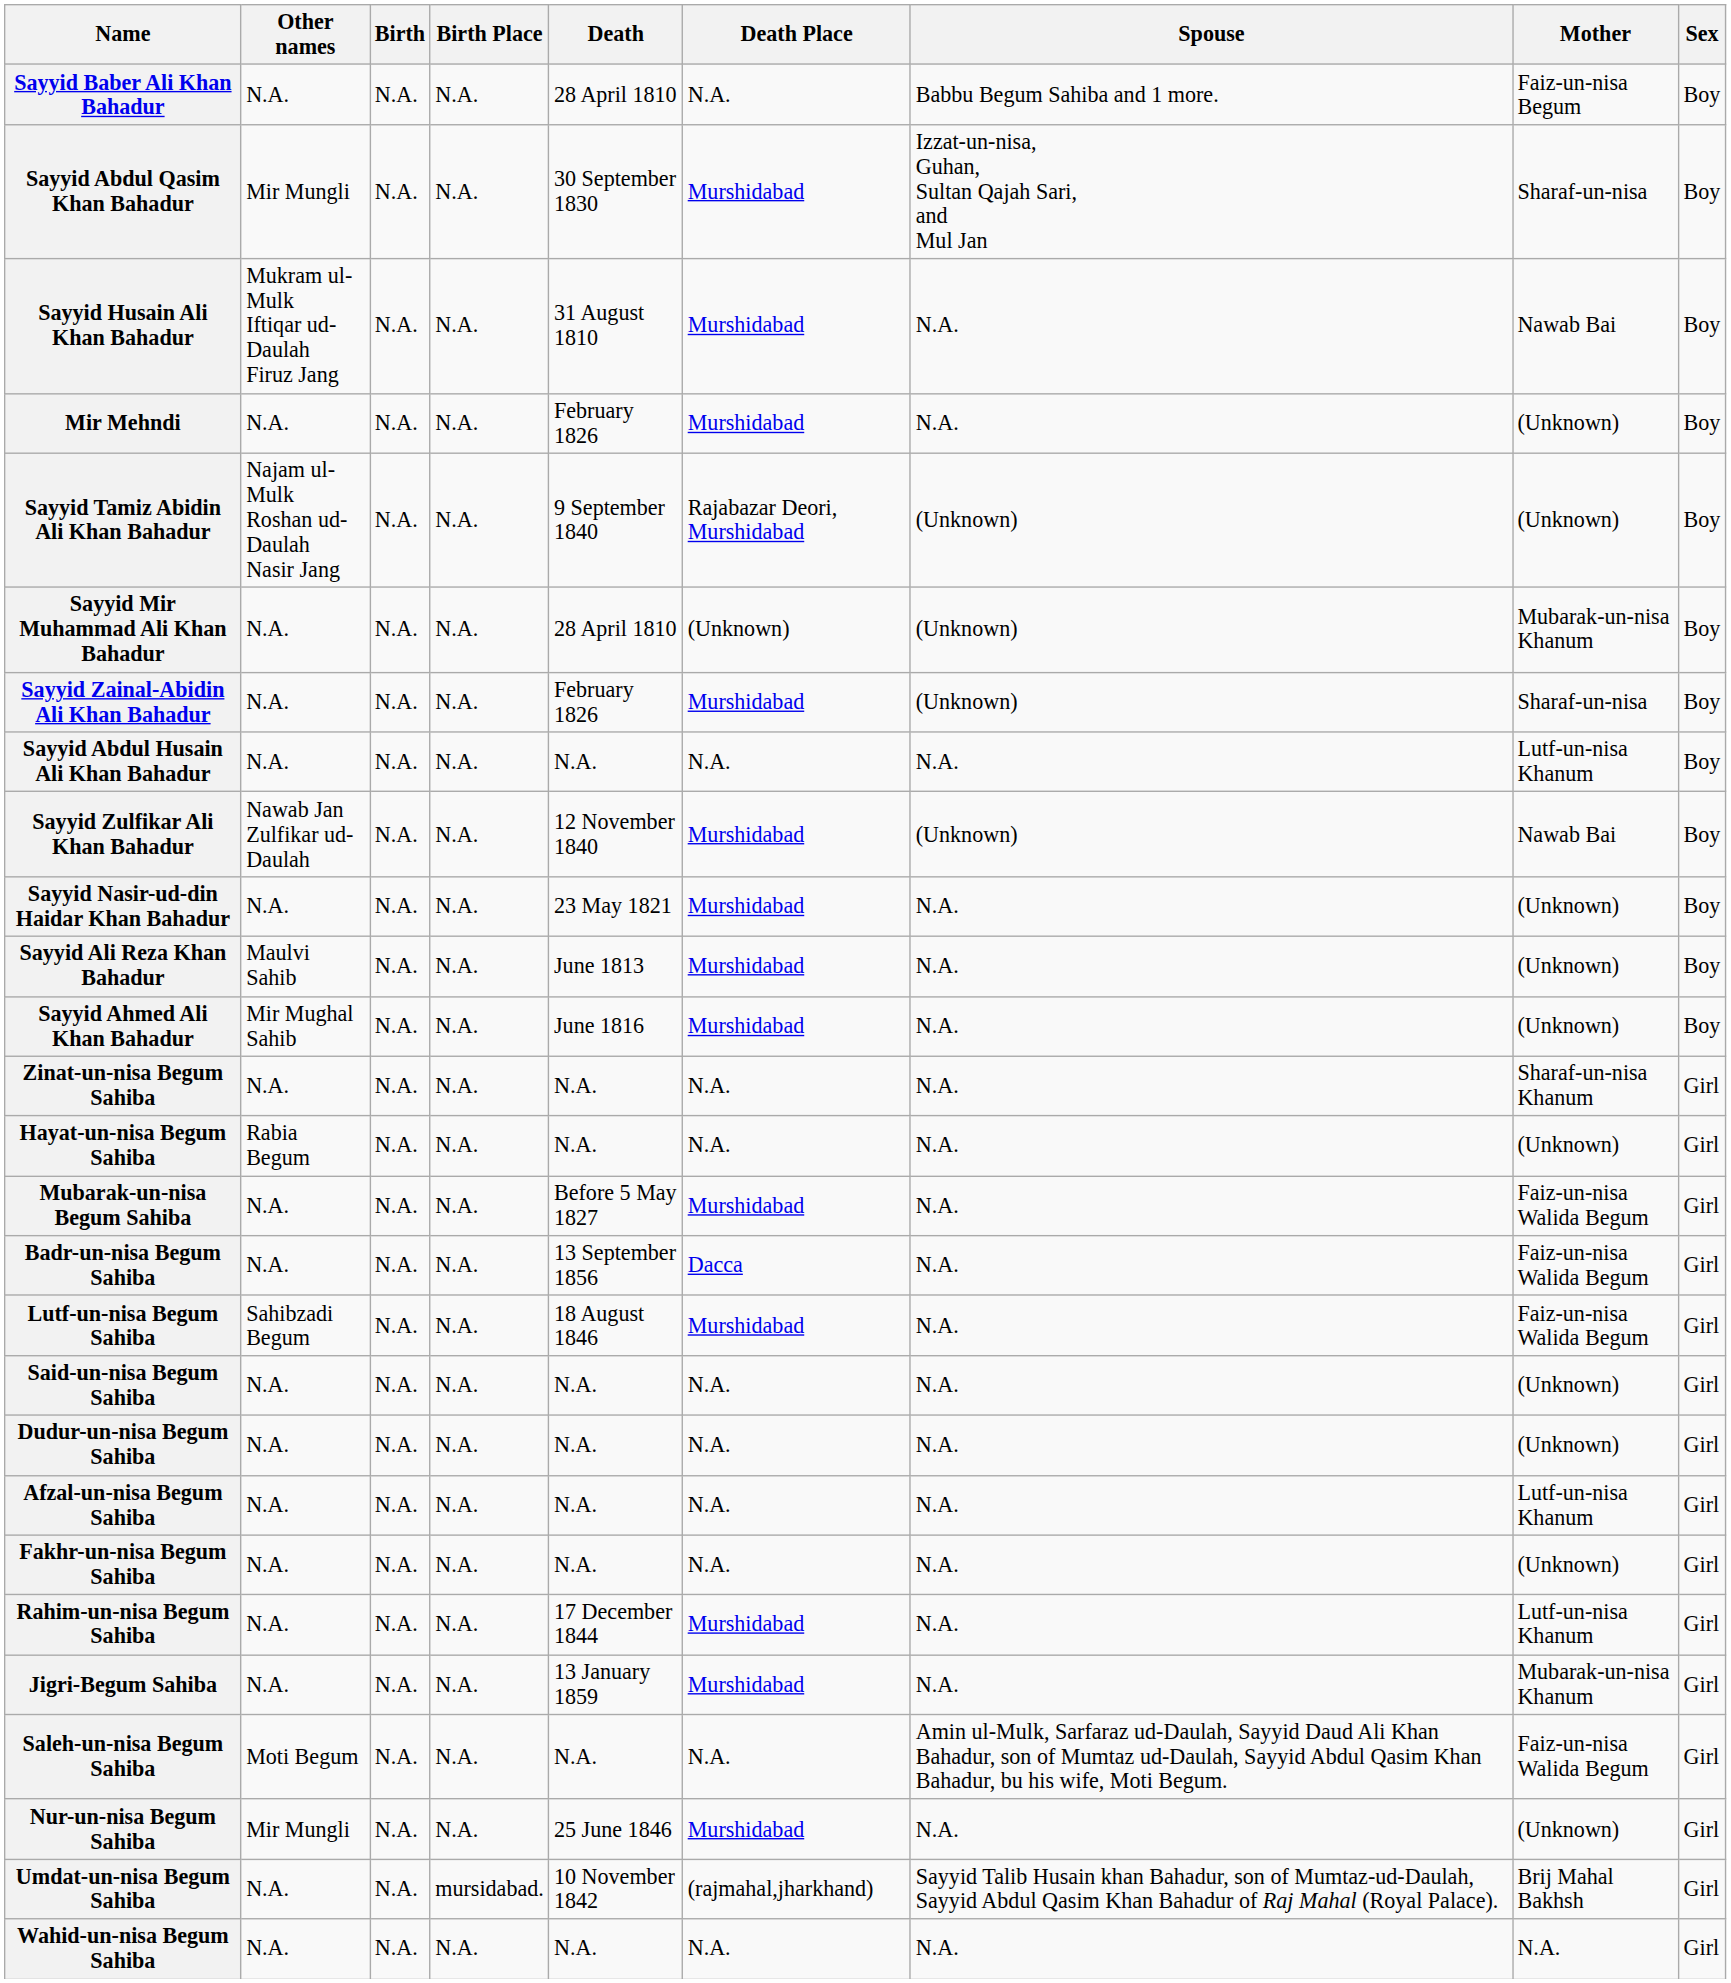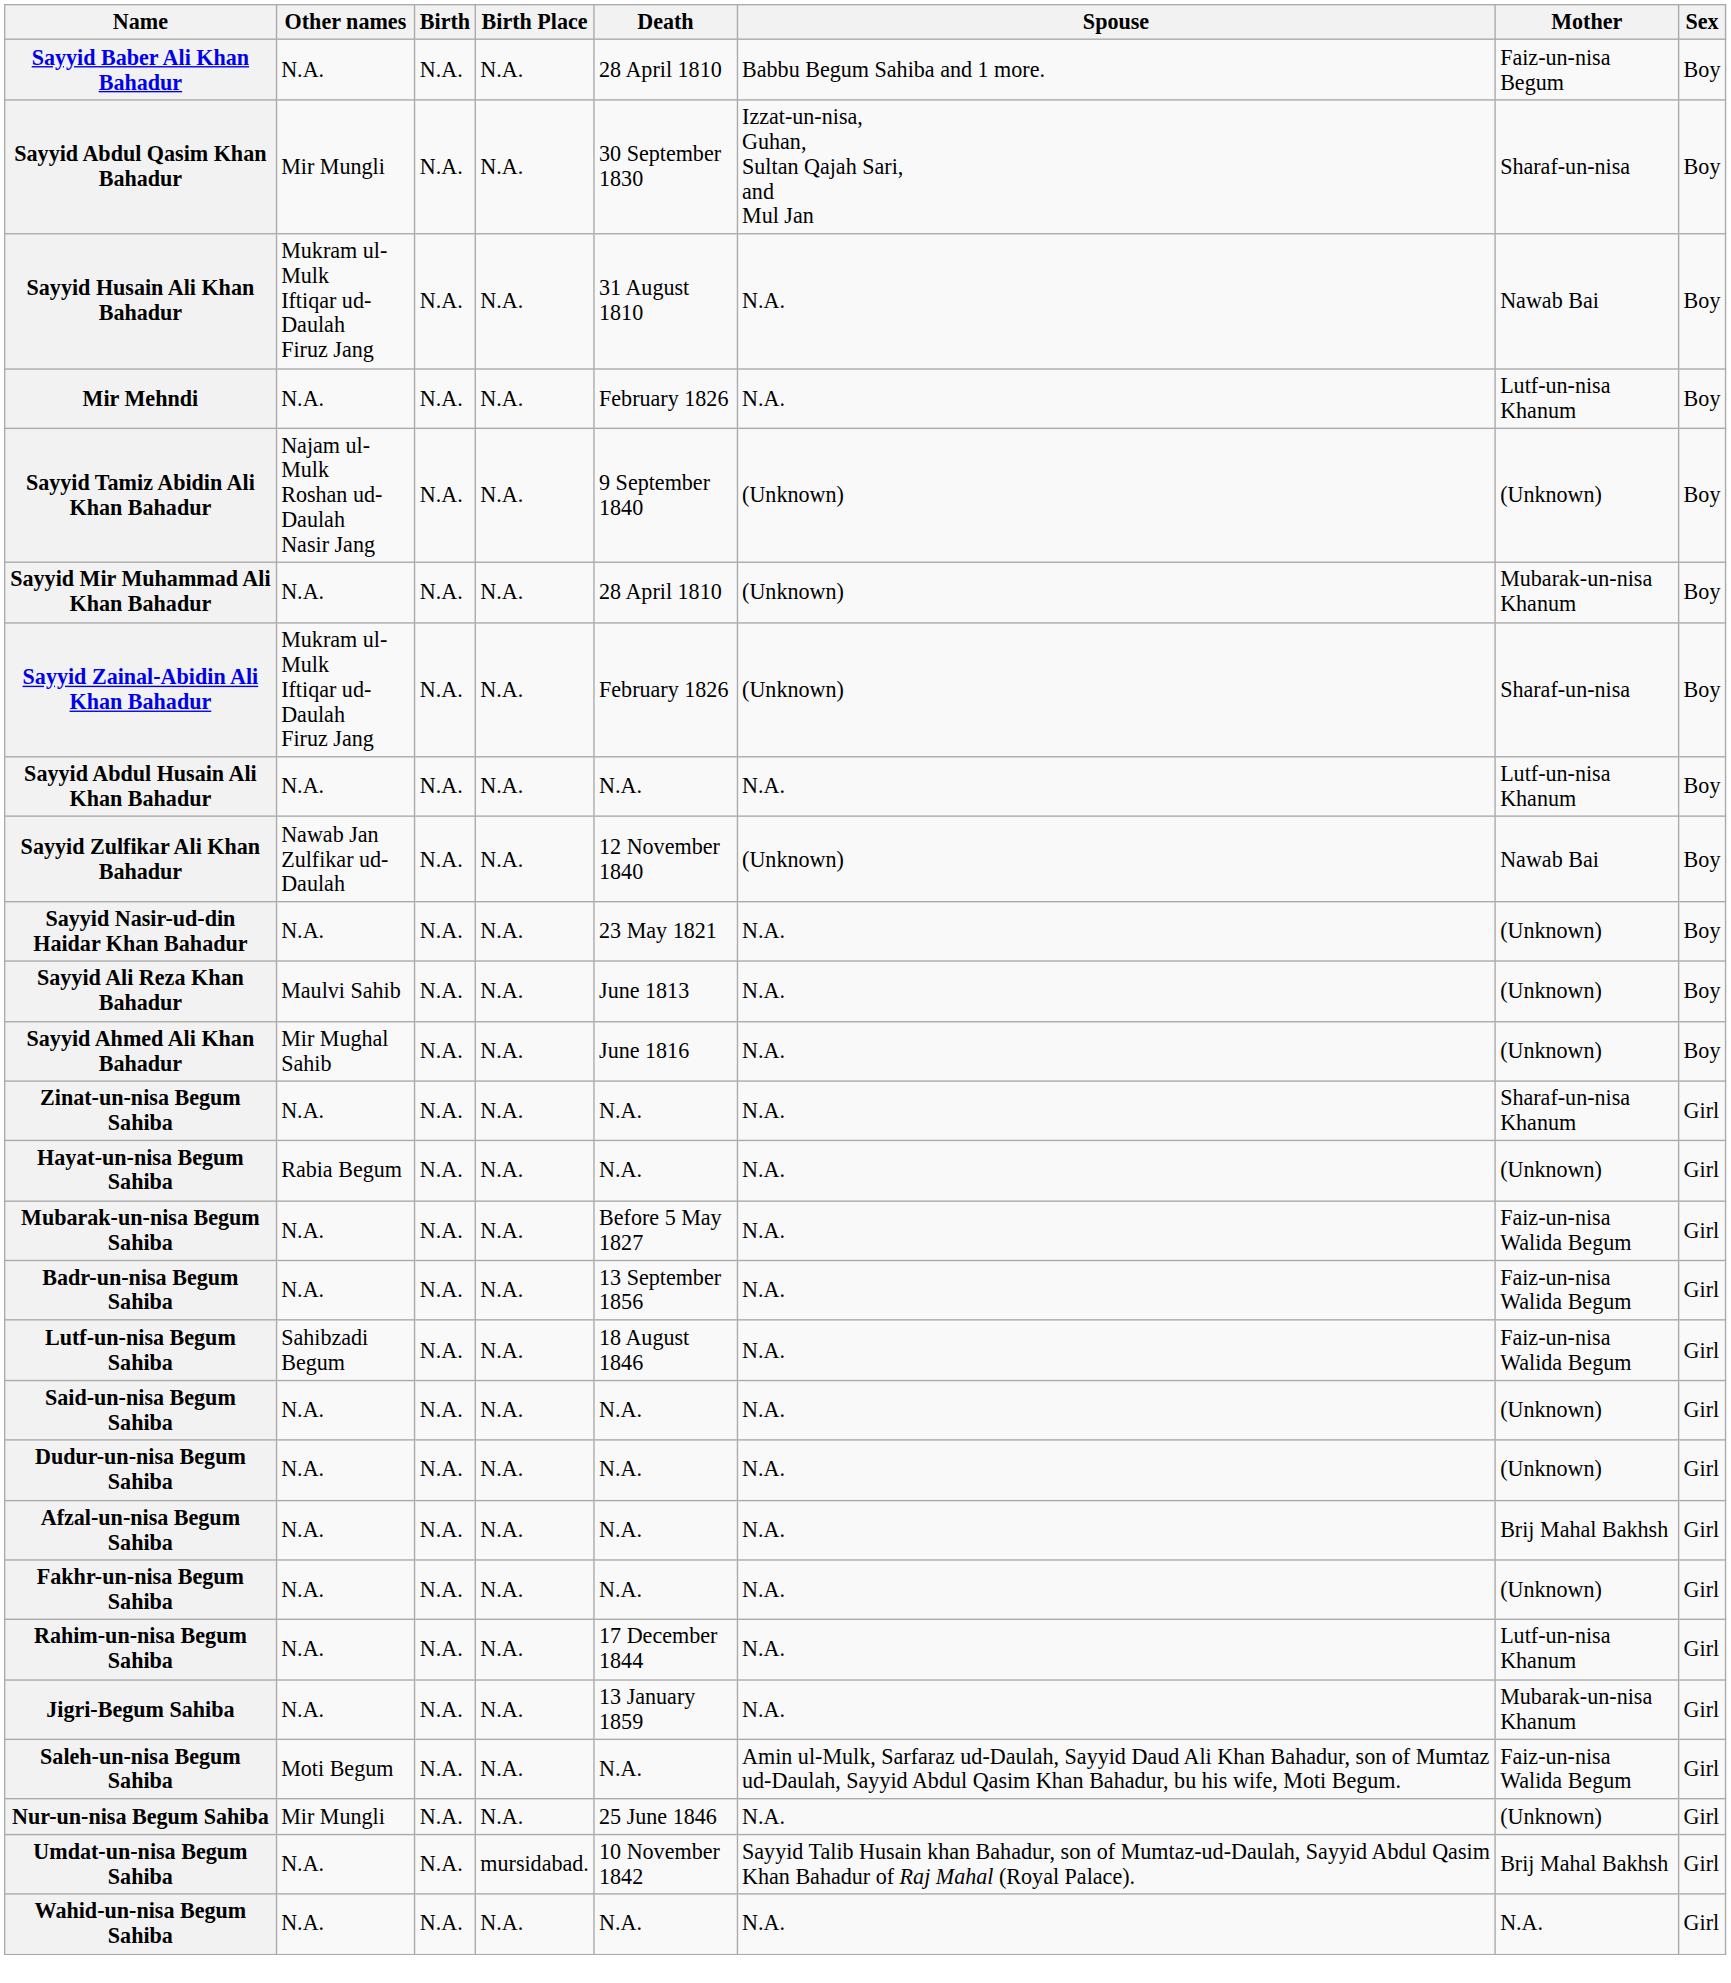- column: Death Place | N.A. | Murshidabad | Murshidabad | Murshidabad | Rajabazar Deori, Murshidabad | (Unknown) | Murshidabad | N.A. | Murshidabad | Murshidabad | Murshidabad | Murshidabad | N.A. | N.A. | Murshidabad | Dacca | Murshidabad | N.A. | N.A. | N.A. | N.A. | Murshidabad | Murshidabad | N.A. | Murshidabad | (rajmahal,jharkhand) | N.A.
Mir Mehndi | Mother: (Unknown) -> Lutf-un-nisa Khanum
Sayyid Zainal-Abidin Ali Khan Bahadur | Other names: N.A. -> Mukram ul-Mulk Iftiqar ud-Daulah Firuz Jang
Afzal-un-nisa Begum Sahiba | Mother: Lutf-un-nisa Khanum -> Brij Mahal Bakhsh
